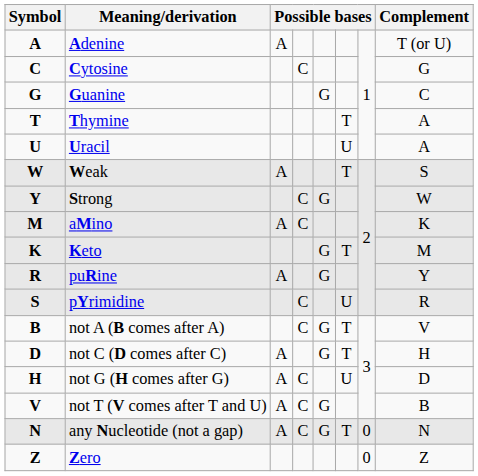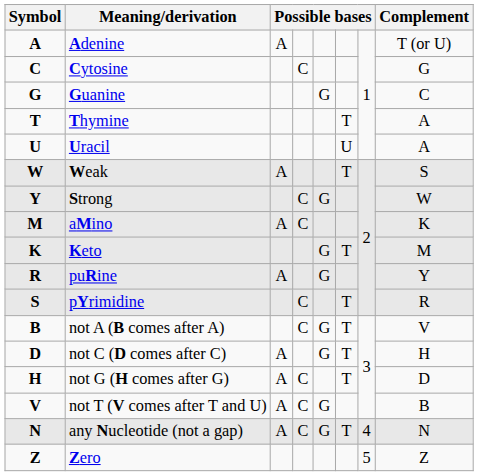pYrimidine | column 6: U -> T
not G (H comes after G) | column 6: U -> T
any Nucleotide (not a gap) | column 7: 0 -> 4
Zero | column 7: 0 -> 5
